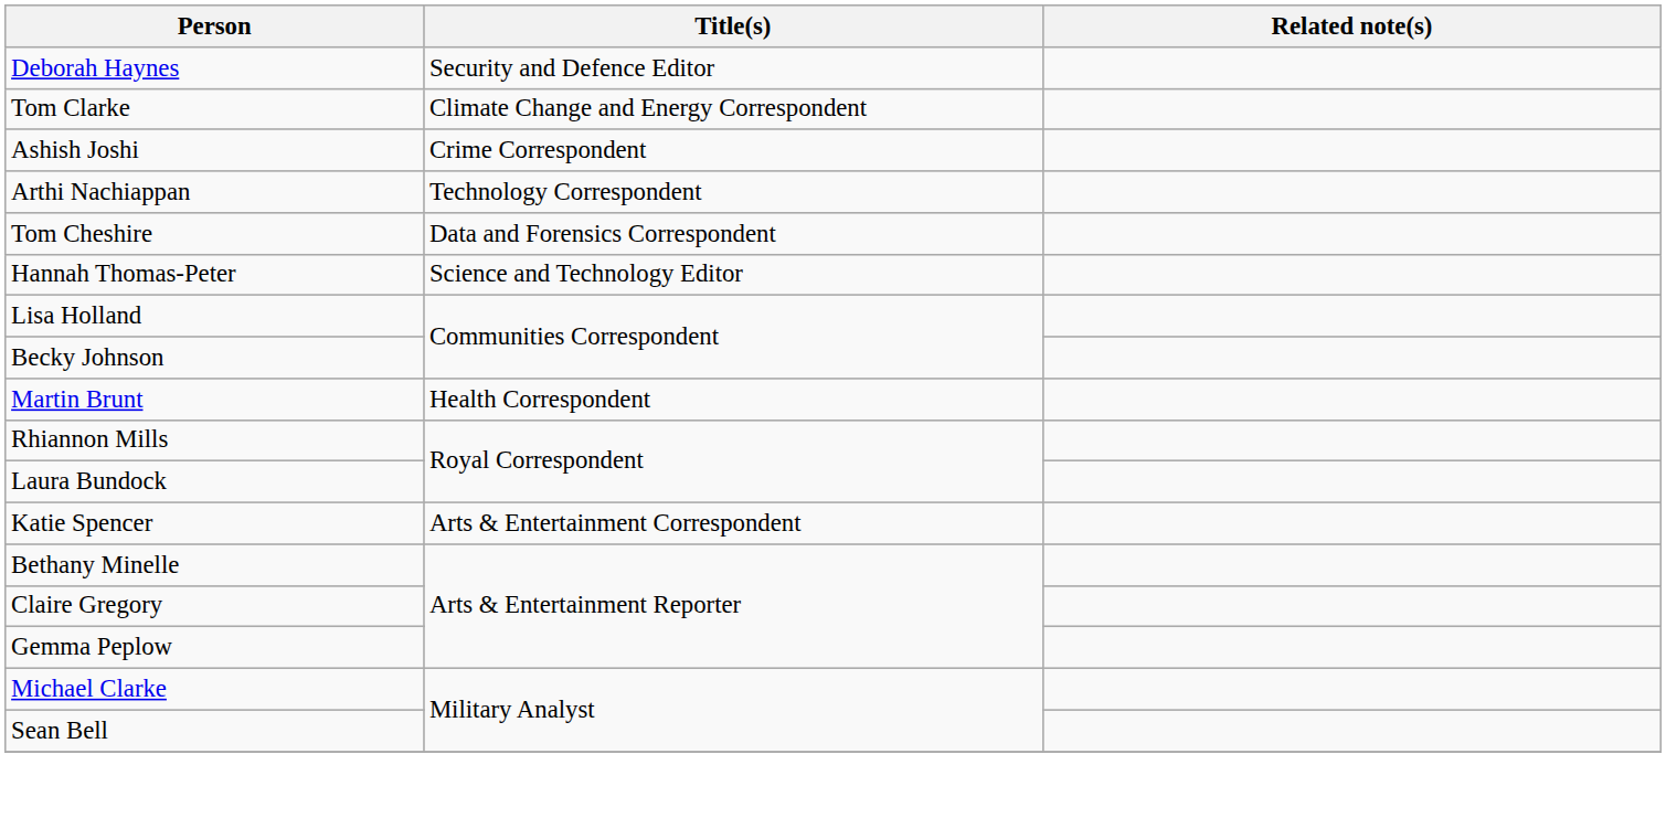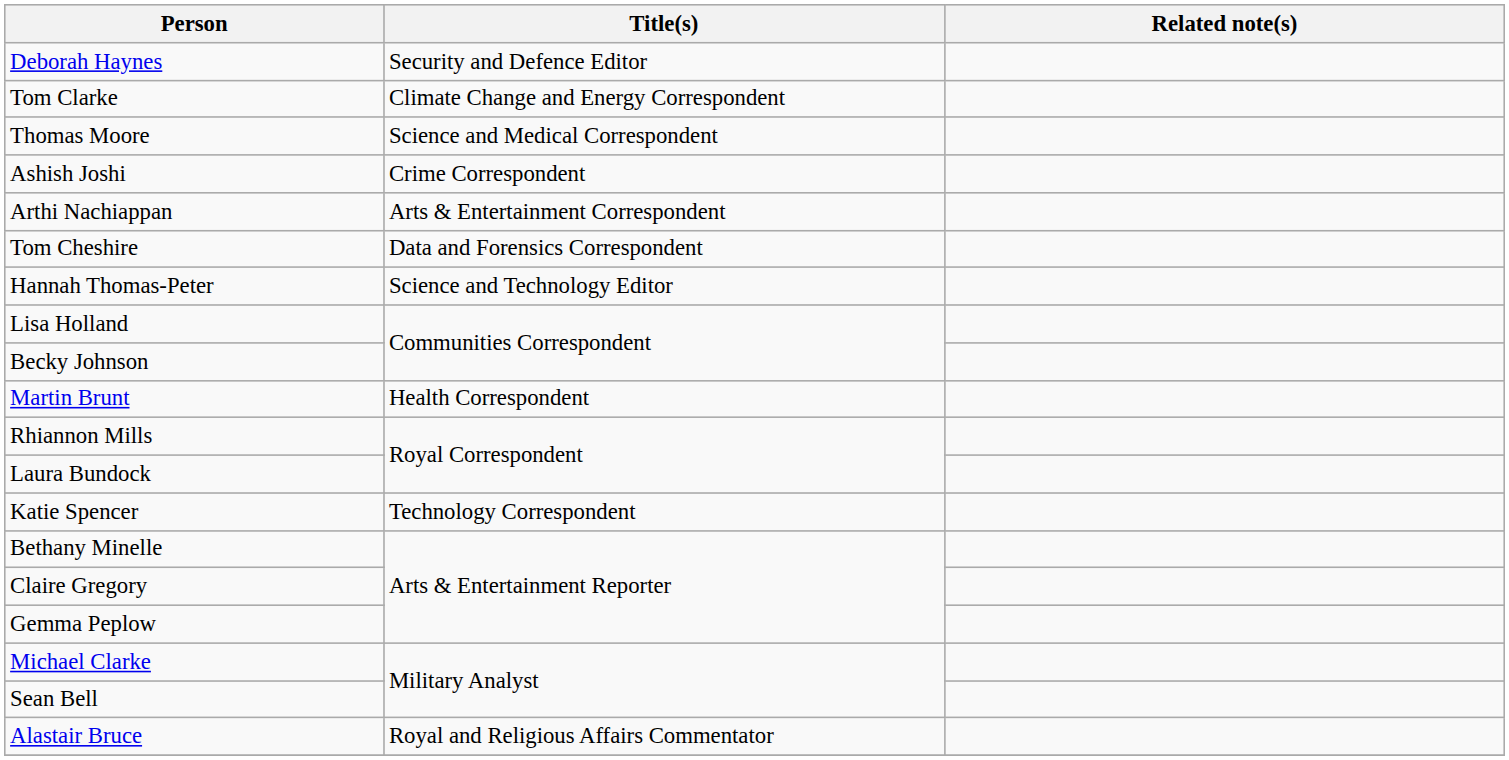+ row: Thomas Moore | Science and Medical Correspondent
Arthi Nachiappan | Title(s): Technology Correspondent -> Arts & Entertainment Correspondent
Katie Spencer | Title(s): Arts & Entertainment Correspondent -> Technology Correspondent
+ row: Alastair Bruce | Royal and Religious Affairs Commentator
